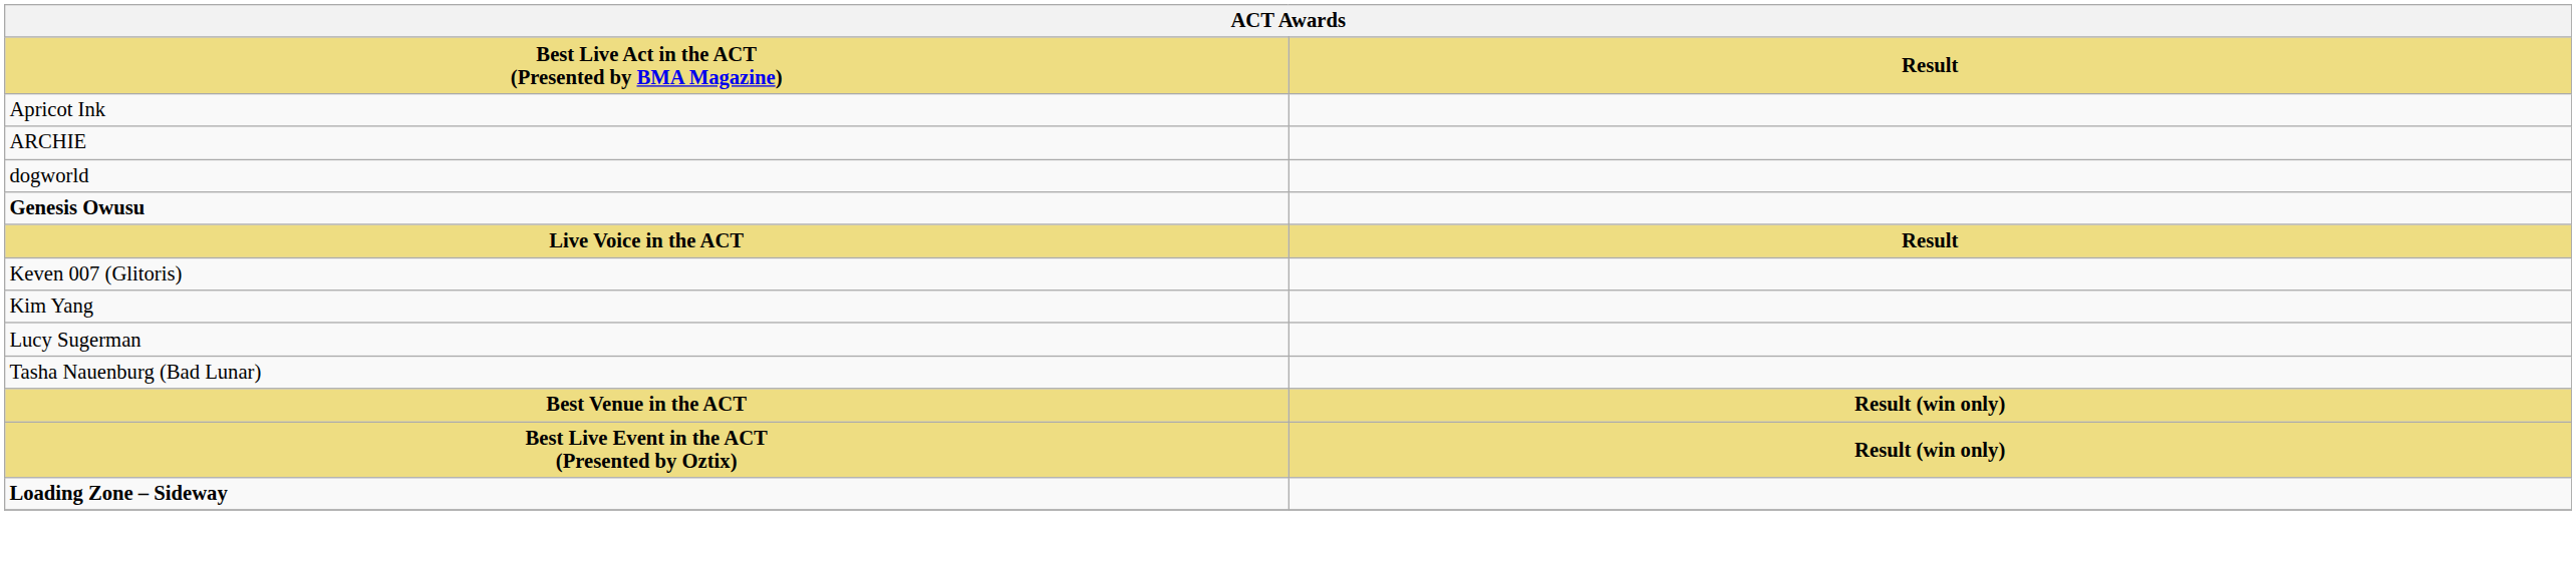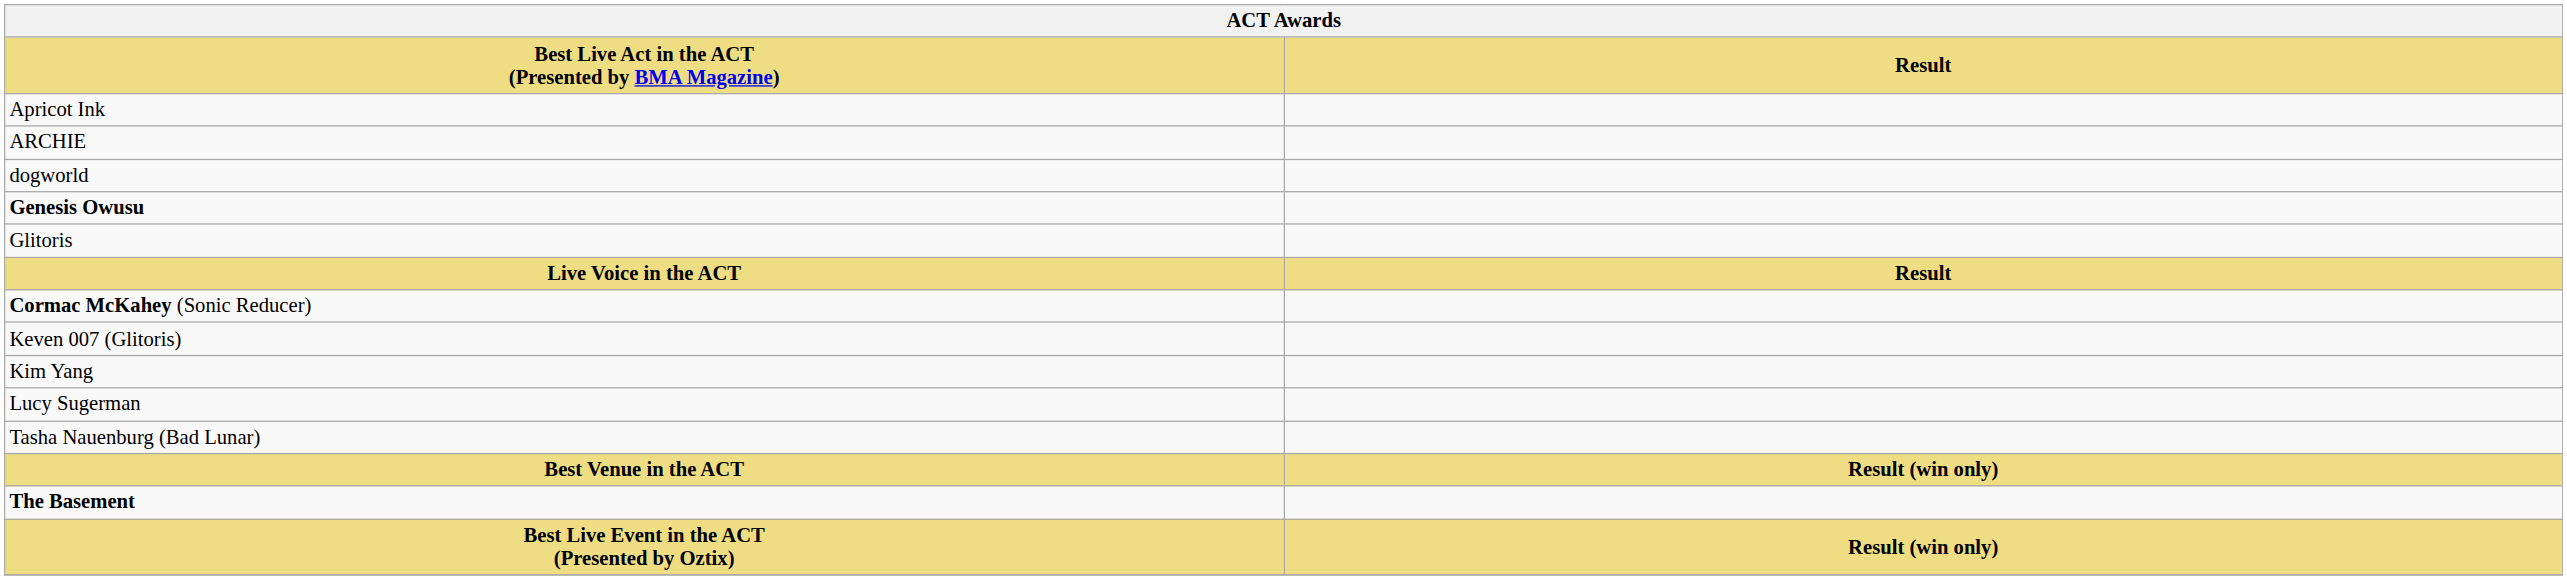+ row: Glitoris
+ row: Cormac McKahey (Sonic Reducer)
+ row: The Basement
- row: Loading Zone – Sideway
